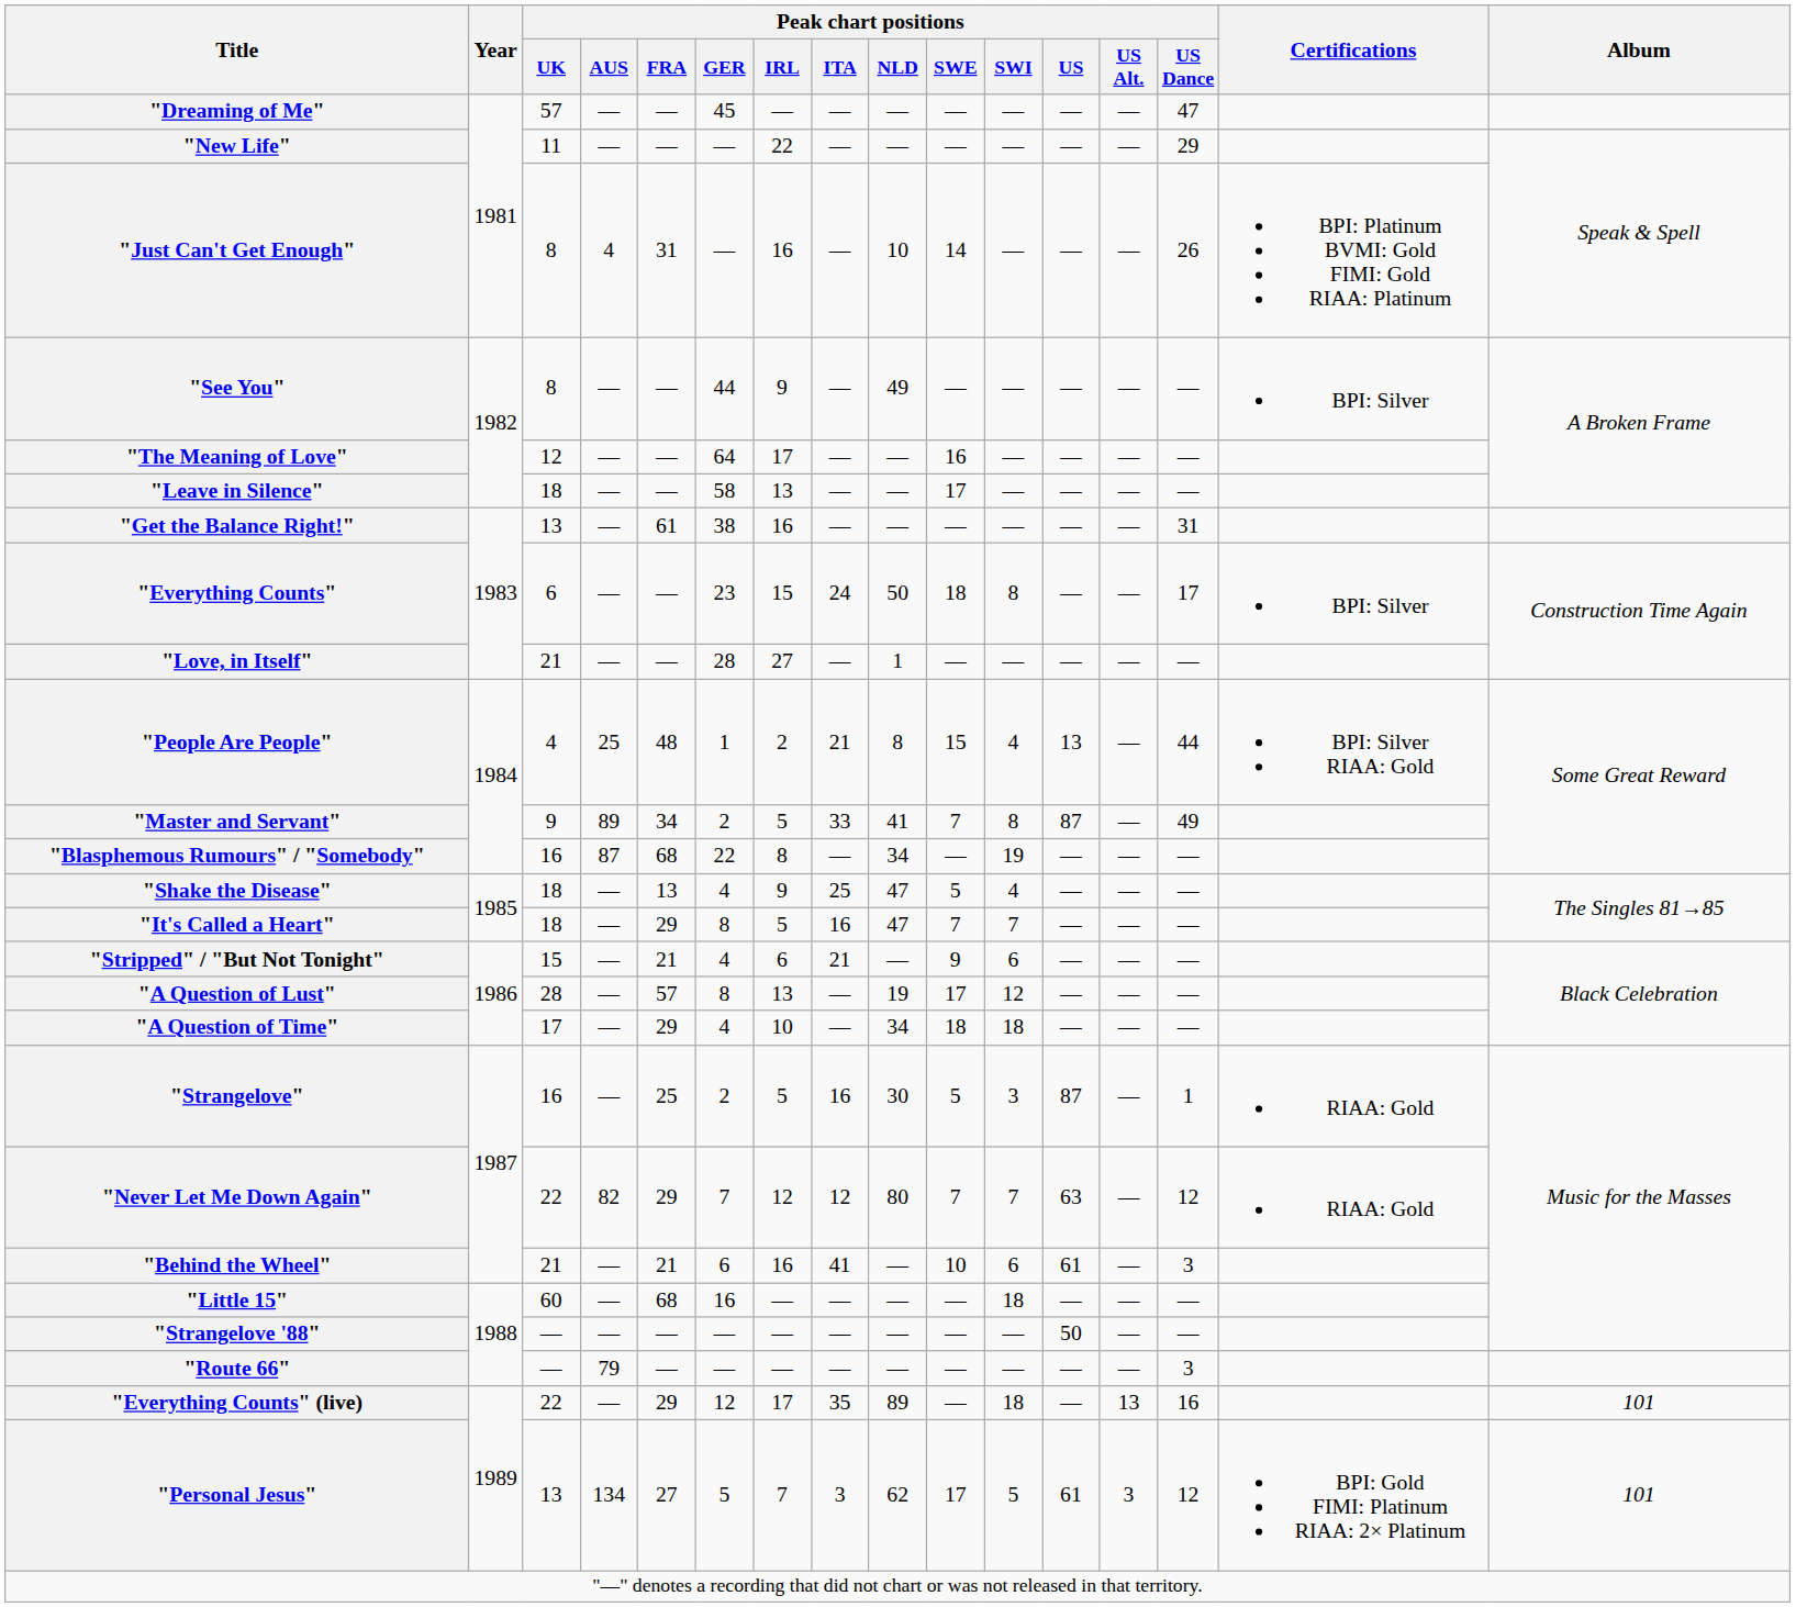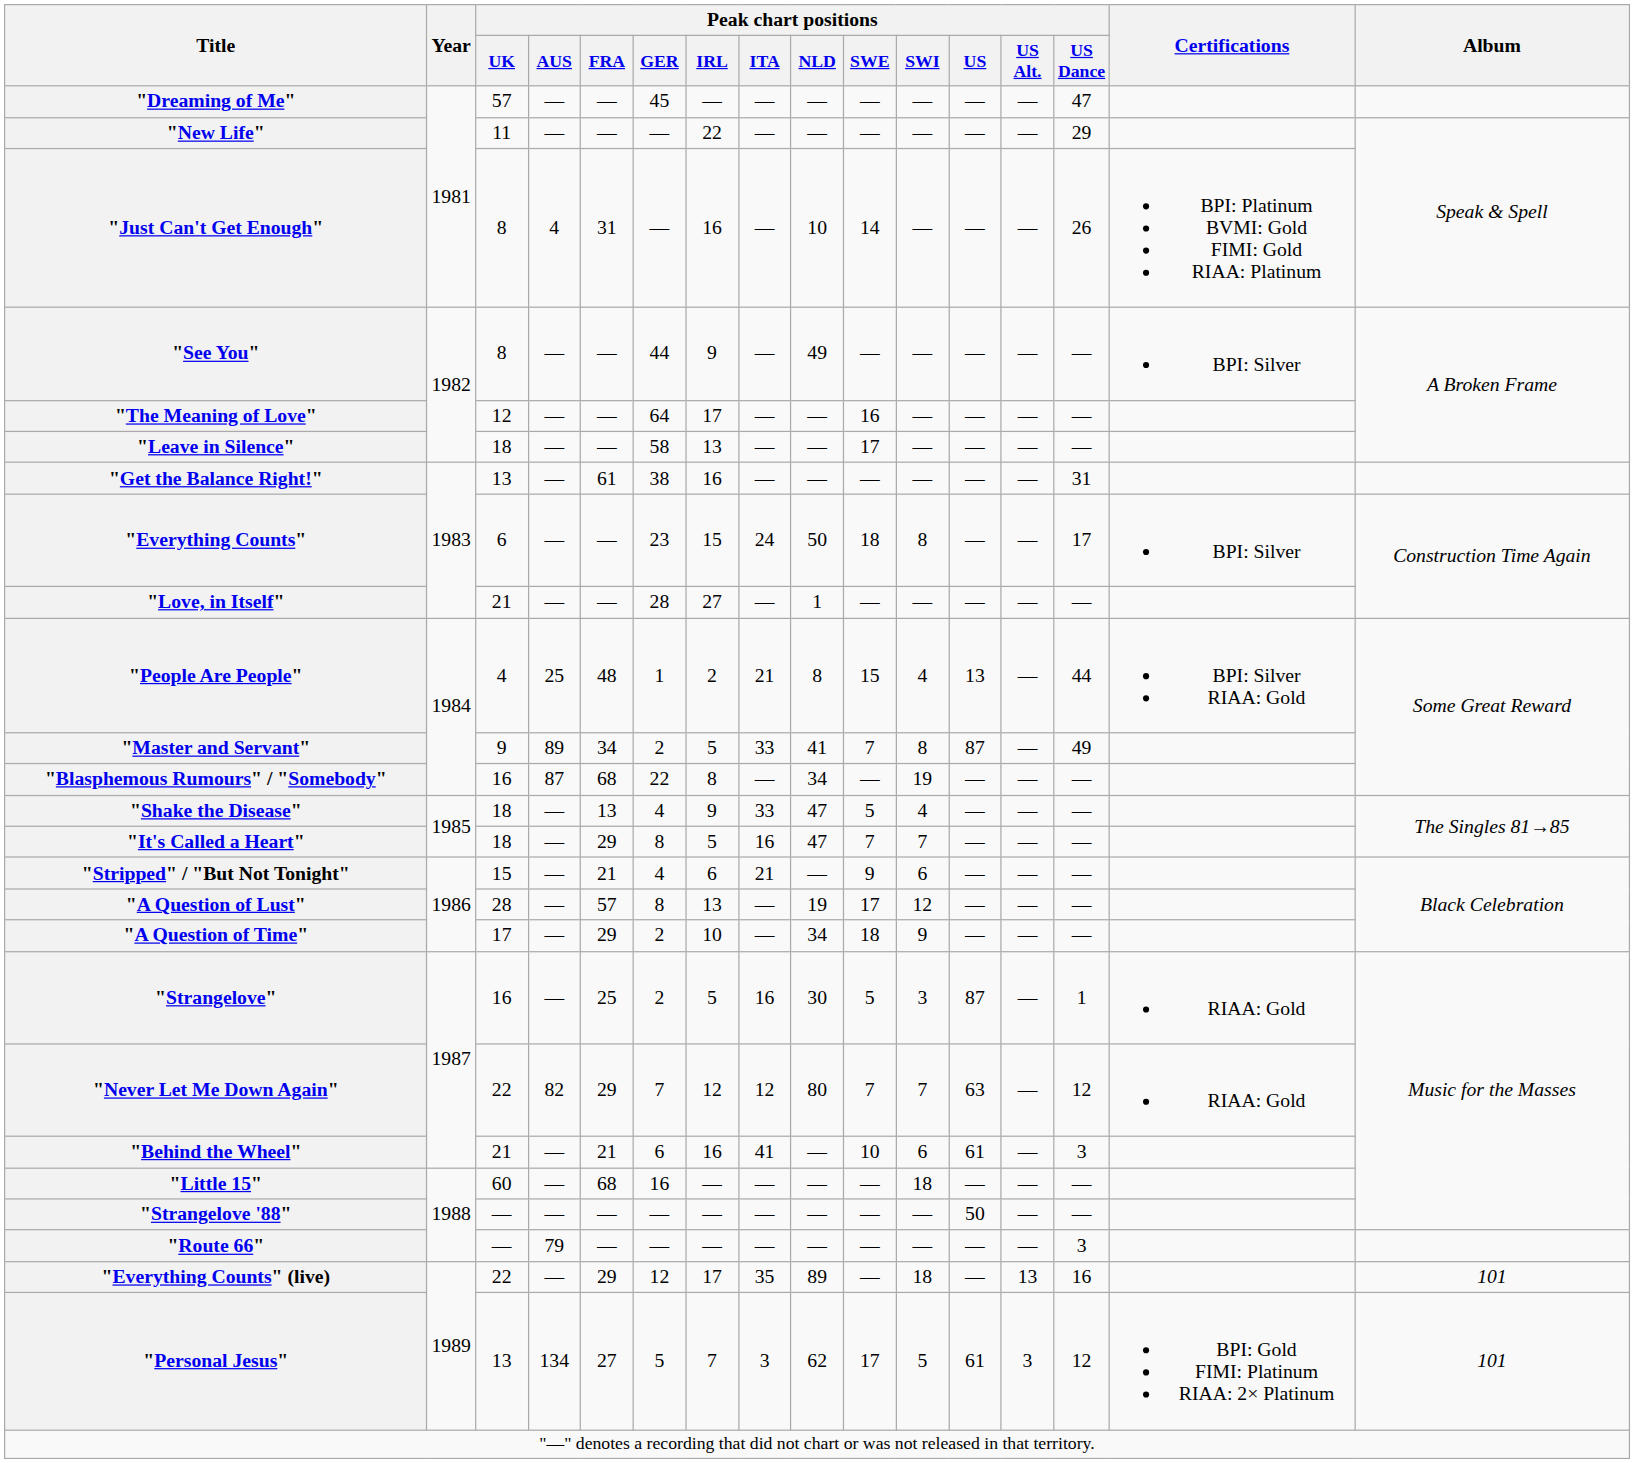"Shake the Disease" | Peak chart positions / ITA: 25 -> 33
"A Question of Time" | Peak chart positions / GER: 4 -> 2
"A Question of Time" | Peak chart positions / SWI: 18 -> 9
